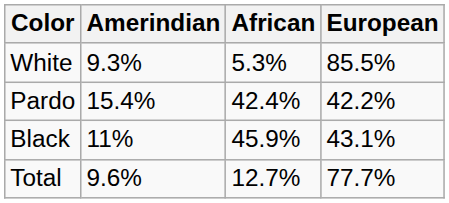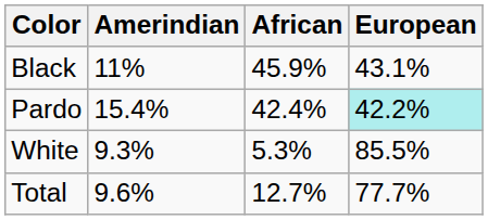rows swapped: White <-> Black
Pardo | European: no background -> paleturquoise background
